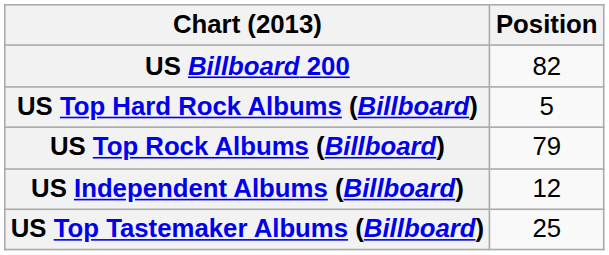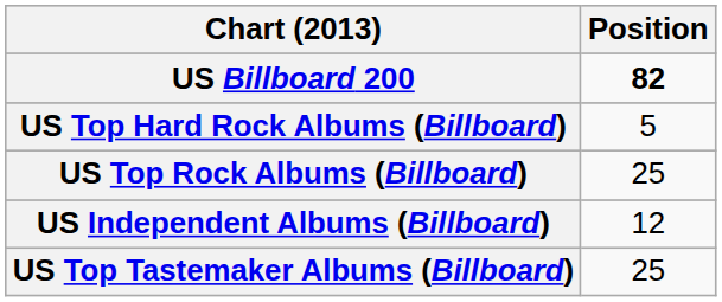US Billboard 200 | Position: normal -> bold
US Top Rock Albums (Billboard) | Position: 79 -> 25
